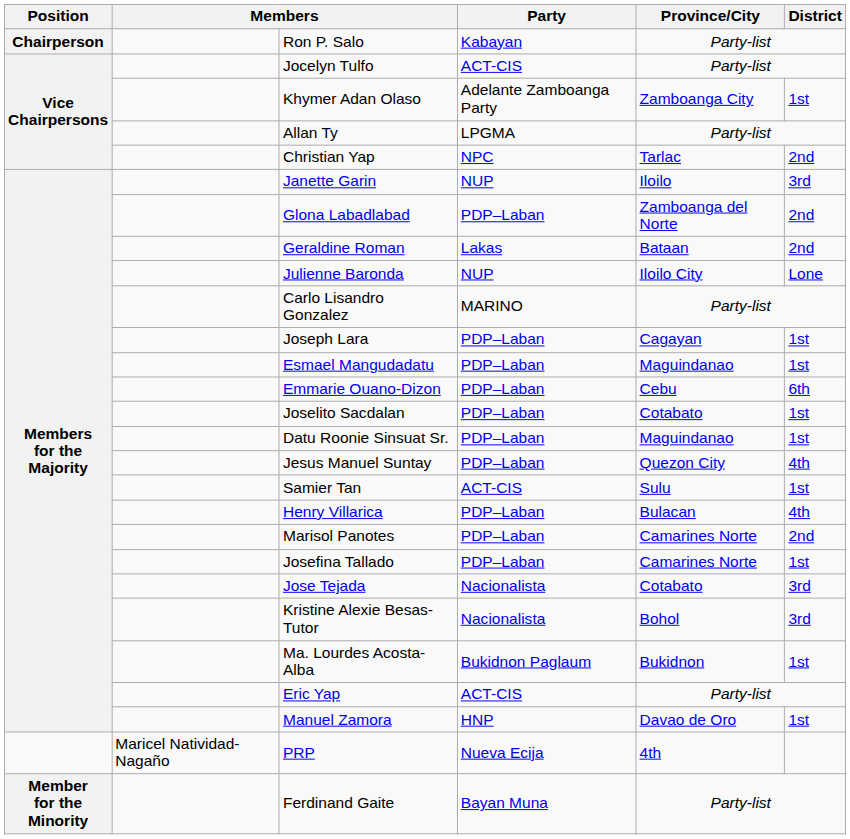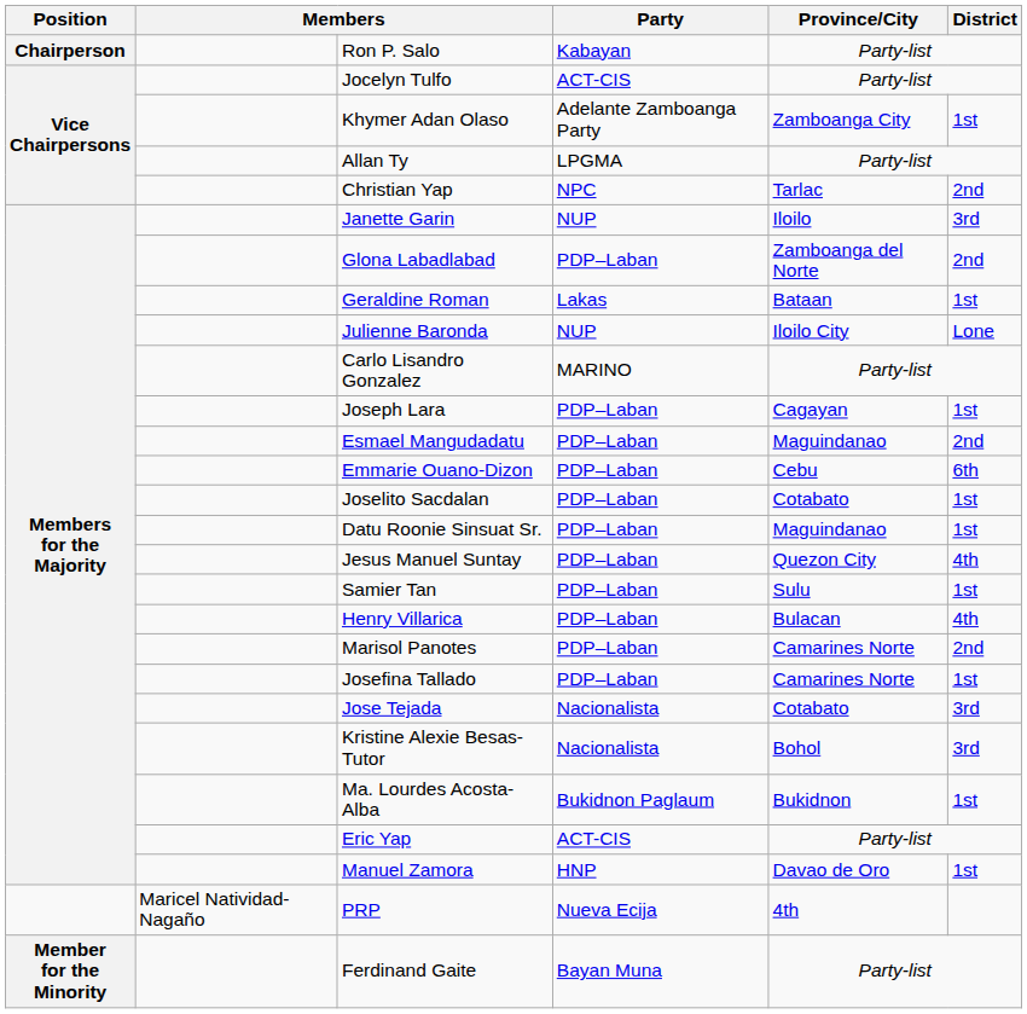Geraldine Roman | District: 2nd -> 1st
Esmael Mangudadatu | District: 1st -> 2nd
Samier Tan | Party: ACT-CIS -> PDP–Laban
